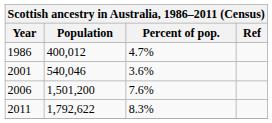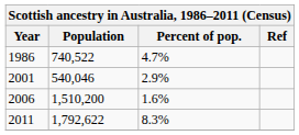1986 | Population: 400,012 -> 740,522
2001 | Percent of pop.: 3.6% -> 2.9%
2006 | Population: 1,501,200 -> 1,510,200
2006 | Percent of pop.: 7.6% -> 1.6%
